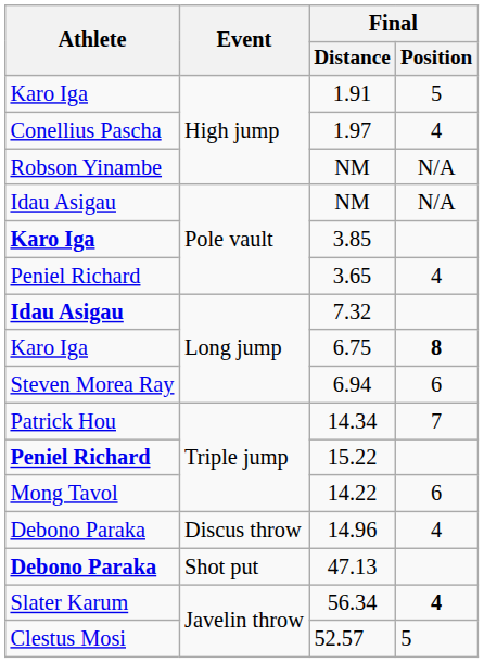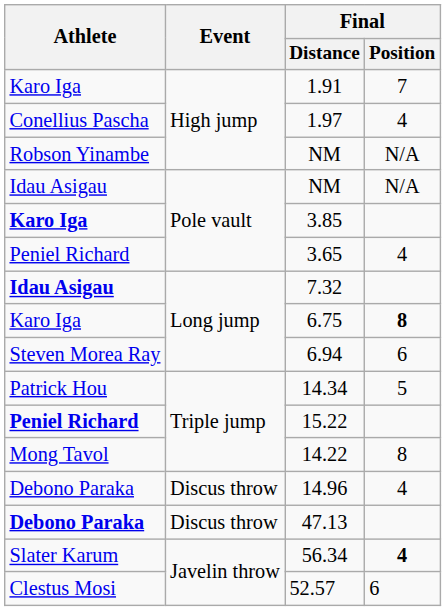1.91 | Final / Position: 5 -> 7
14.34 | Final / Position: 7 -> 5
14.22 | Final / Position: 6 -> 8
47.13 | Event: Shot put -> Discus throw
52.57 | Final / Position: 5 -> 6
